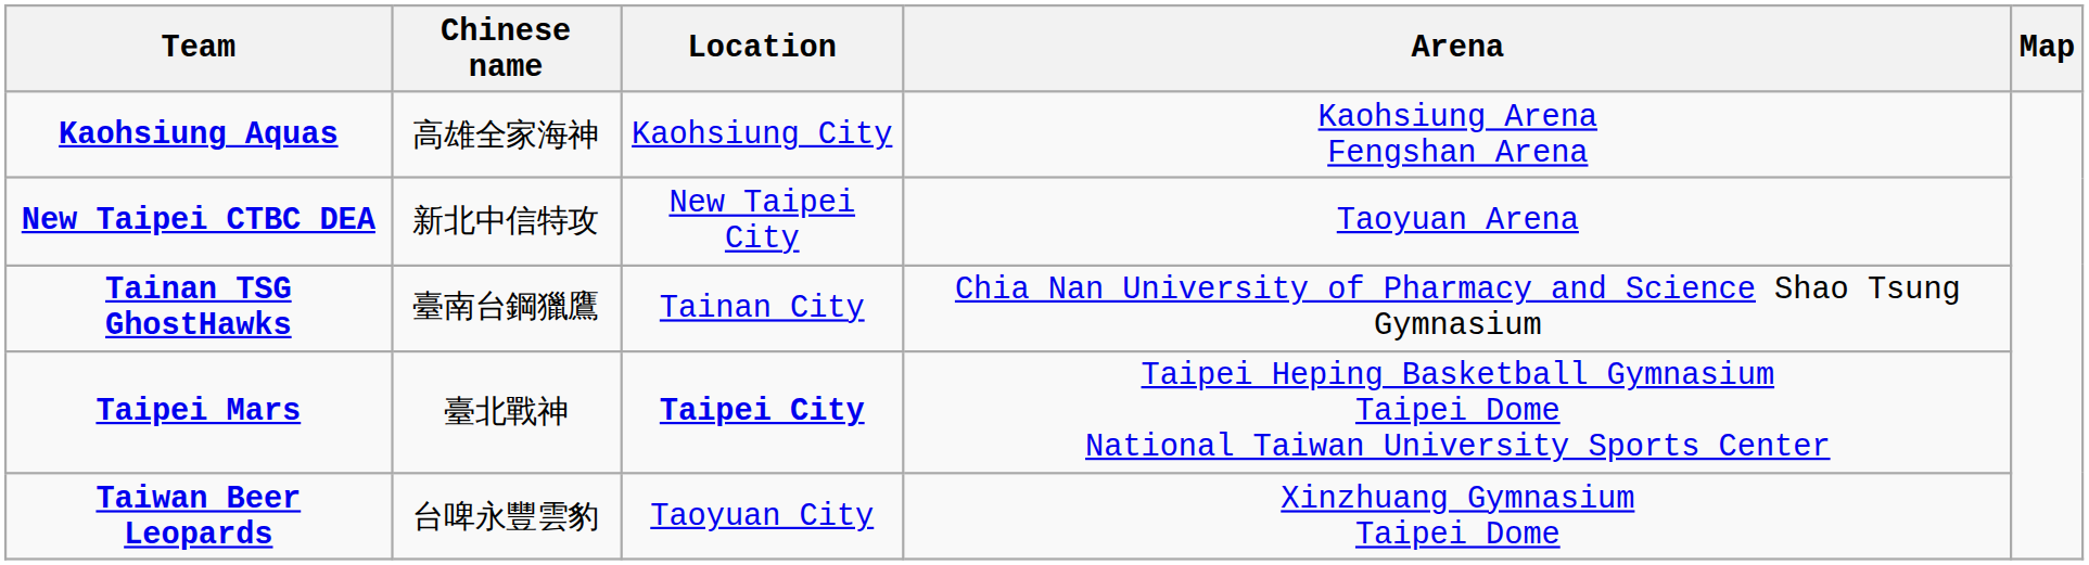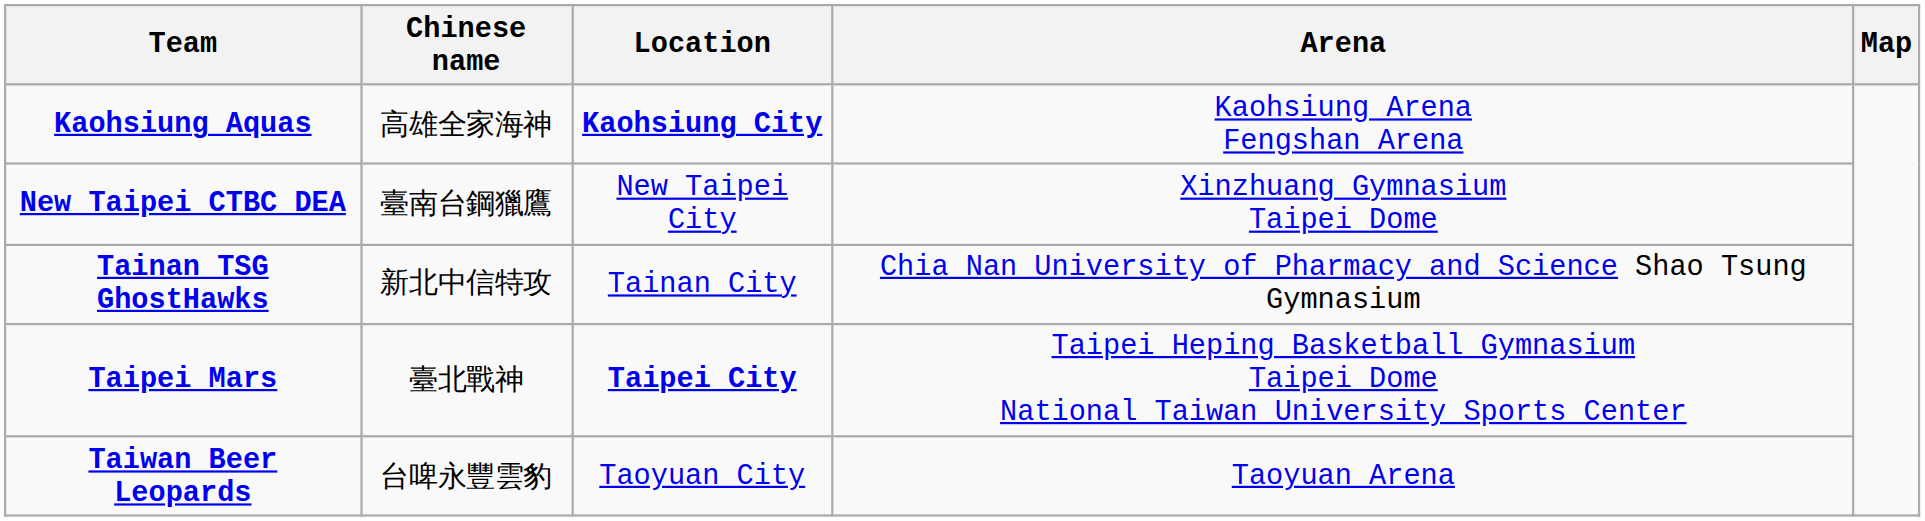Kaohsiung Aquas | Location: normal -> bold
New Taipei CTBC DEA | Chinese name: 新北中信特攻 -> 臺南台鋼獵鷹
New Taipei CTBC DEA | Arena: Taoyuan Arena -> Xinzhuang Gymnasium Taipei Dome
Tainan TSG GhostHawks | Chinese name: 臺南台鋼獵鷹 -> 新北中信特攻
Taiwan Beer Leopards | Arena: Xinzhuang Gymnasium Taipei Dome -> Taoyuan Arena
